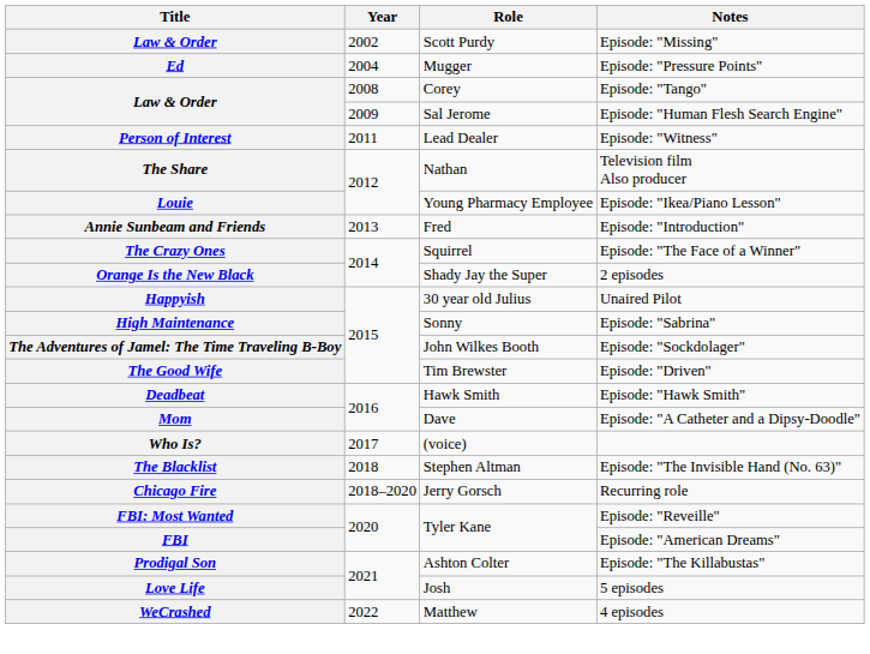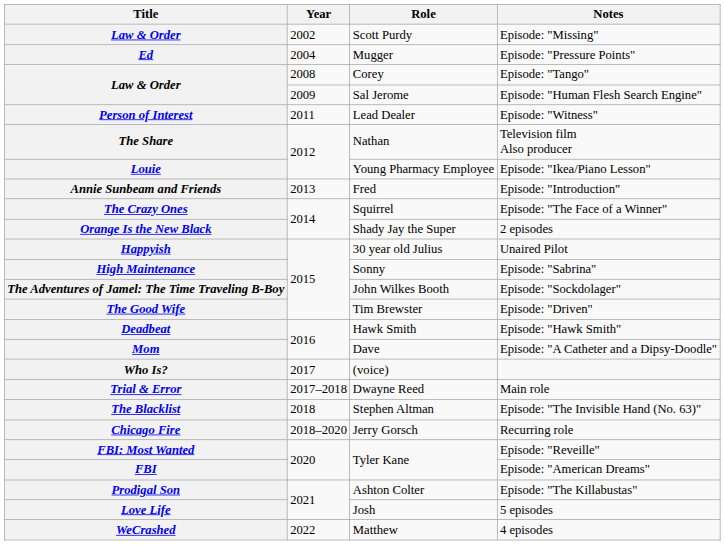+ row: Trial & Error | 2017–2018 | Dwayne Reed | Main role
